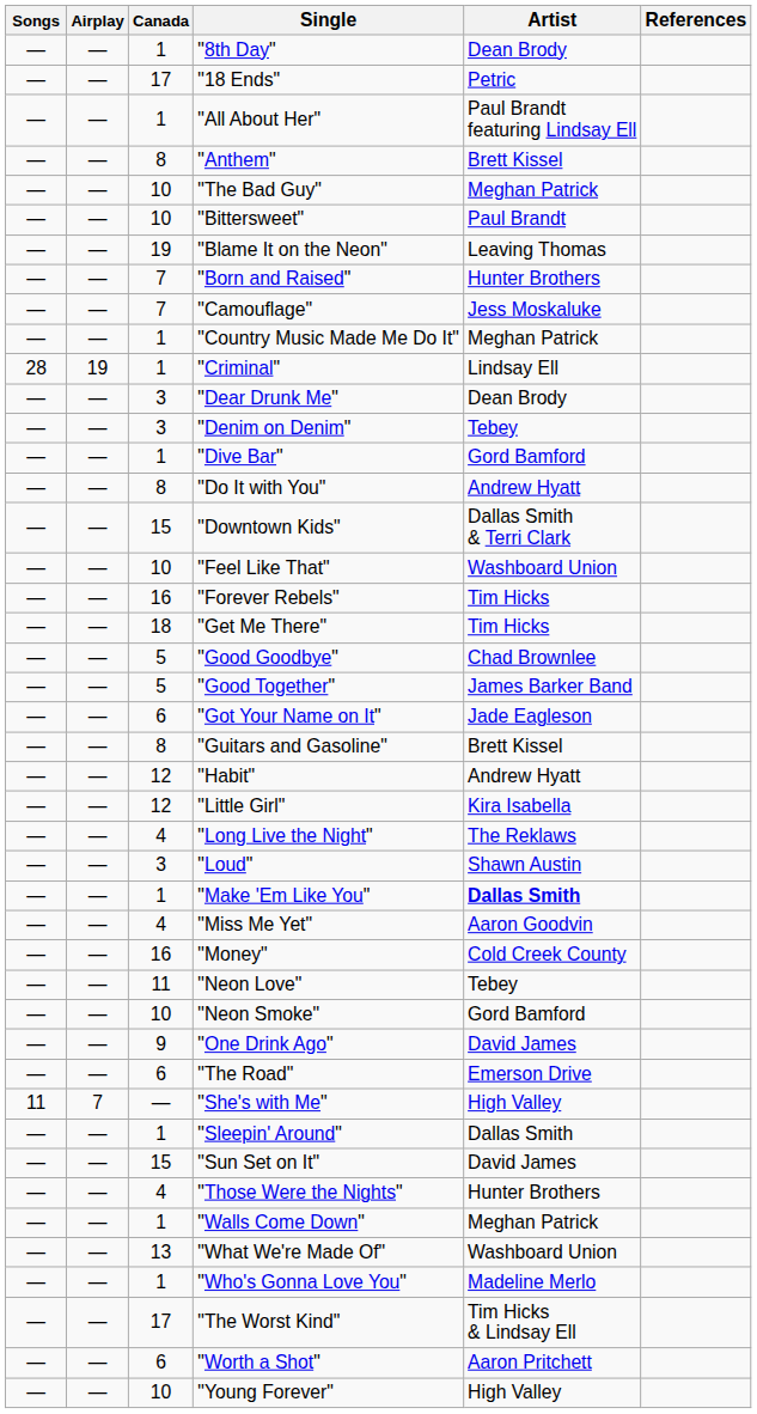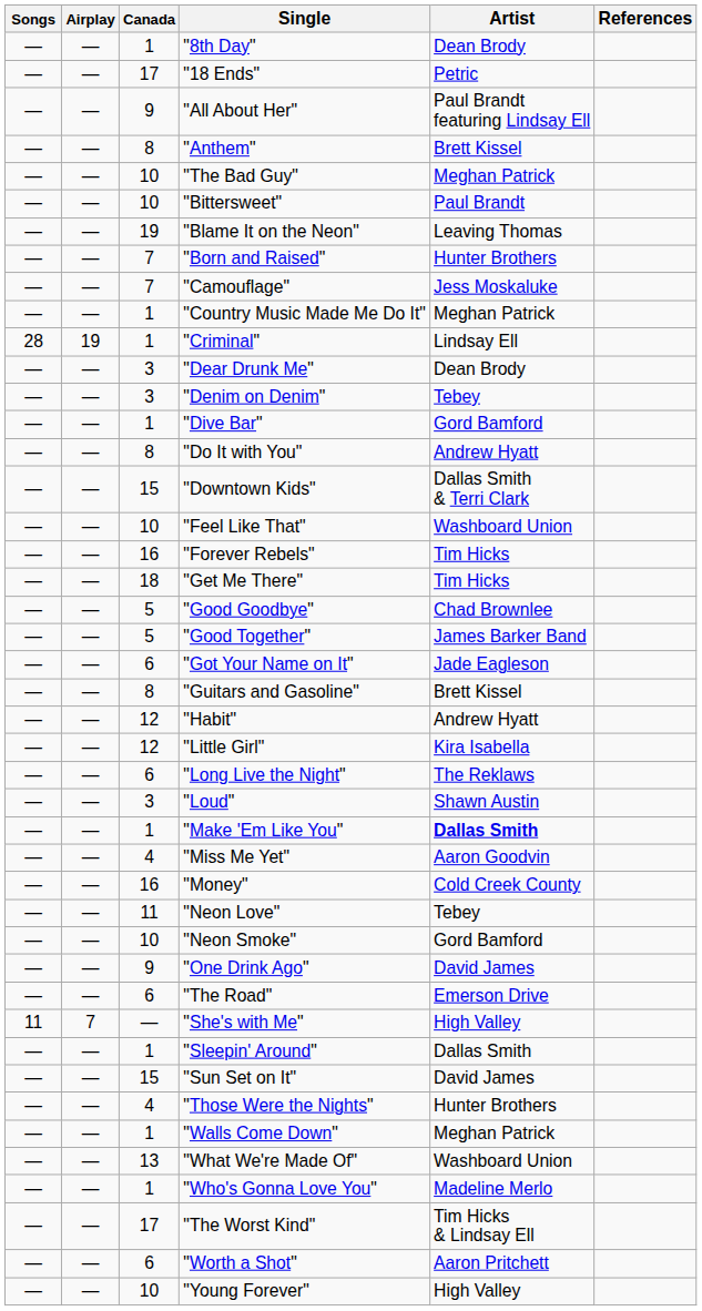"All About Her" | Canada: 1 -> 9
"Long Live the Night" | Canada: 4 -> 6
